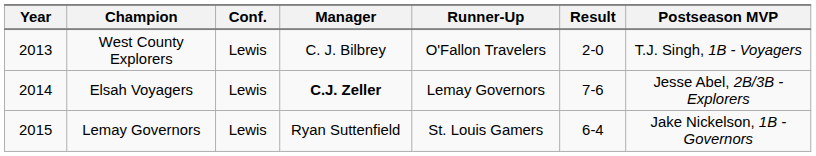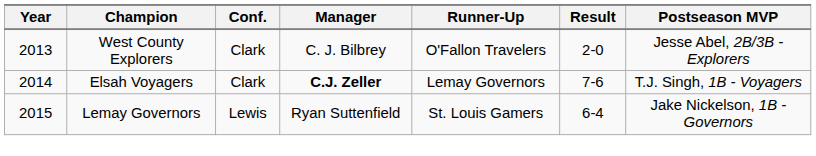West County Explorers | Conf.: Lewis -> Clark
West County Explorers | Postseason MVP: T.J. Singh, 1B - Voyagers -> Jesse Abel, 2B/3B - Explorers
Elsah Voyagers | Conf.: Lewis -> Clark
Elsah Voyagers | Postseason MVP: Jesse Abel, 2B/3B - Explorers -> T.J. Singh, 1B - Voyagers
